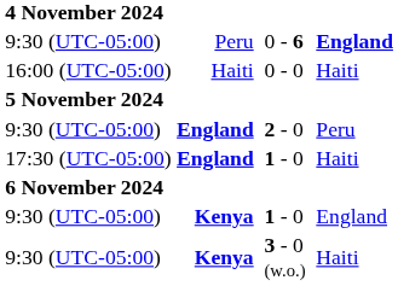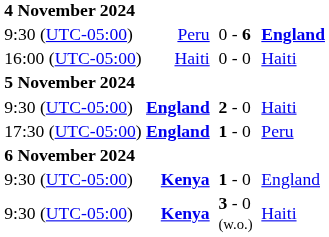2 - 0 | column 6: Peru -> Haiti
17:30 (UTC-05:00) / 1 - 0 | column 6: Haiti -> Peru
